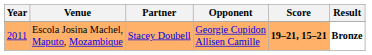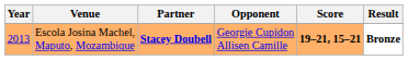Escola Josina Machel, Maputo, Mozambique | Year: 2011 -> 2013
Escola Josina Machel, Maputo, Mozambique | Partner: normal -> bold
